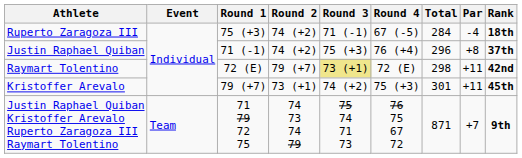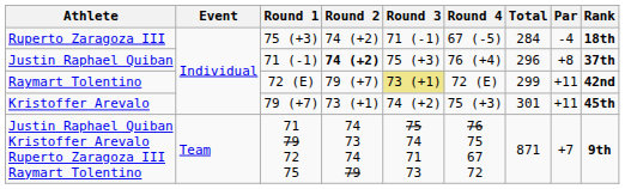Justin Raphael Quiban | Round 2: normal -> bold
Raymart Tolentino | Total: 298 -> 299
